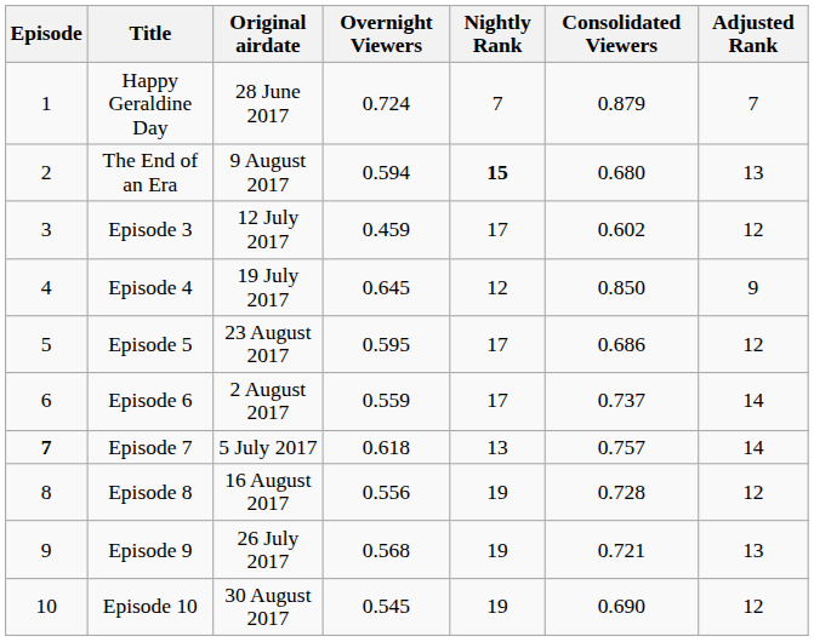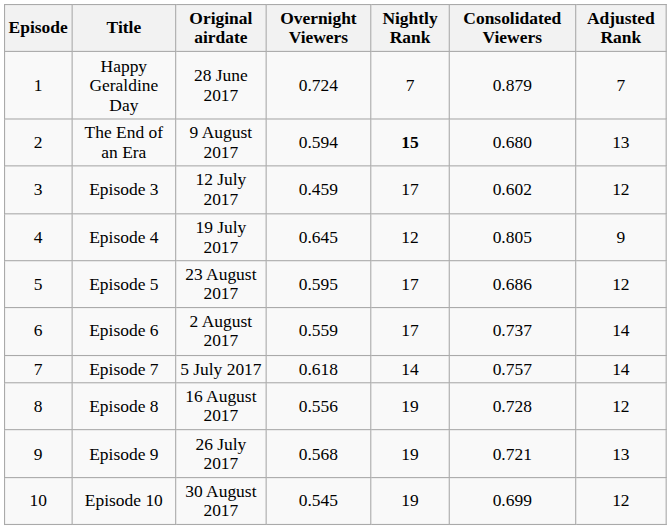Episode 4 | Consolidated Viewers: 0.850 -> 0.805
Episode 7 | Episode: bold -> normal
Episode 7 | Nightly Rank: 13 -> 14
Episode 10 | Consolidated Viewers: 0.690 -> 0.699
